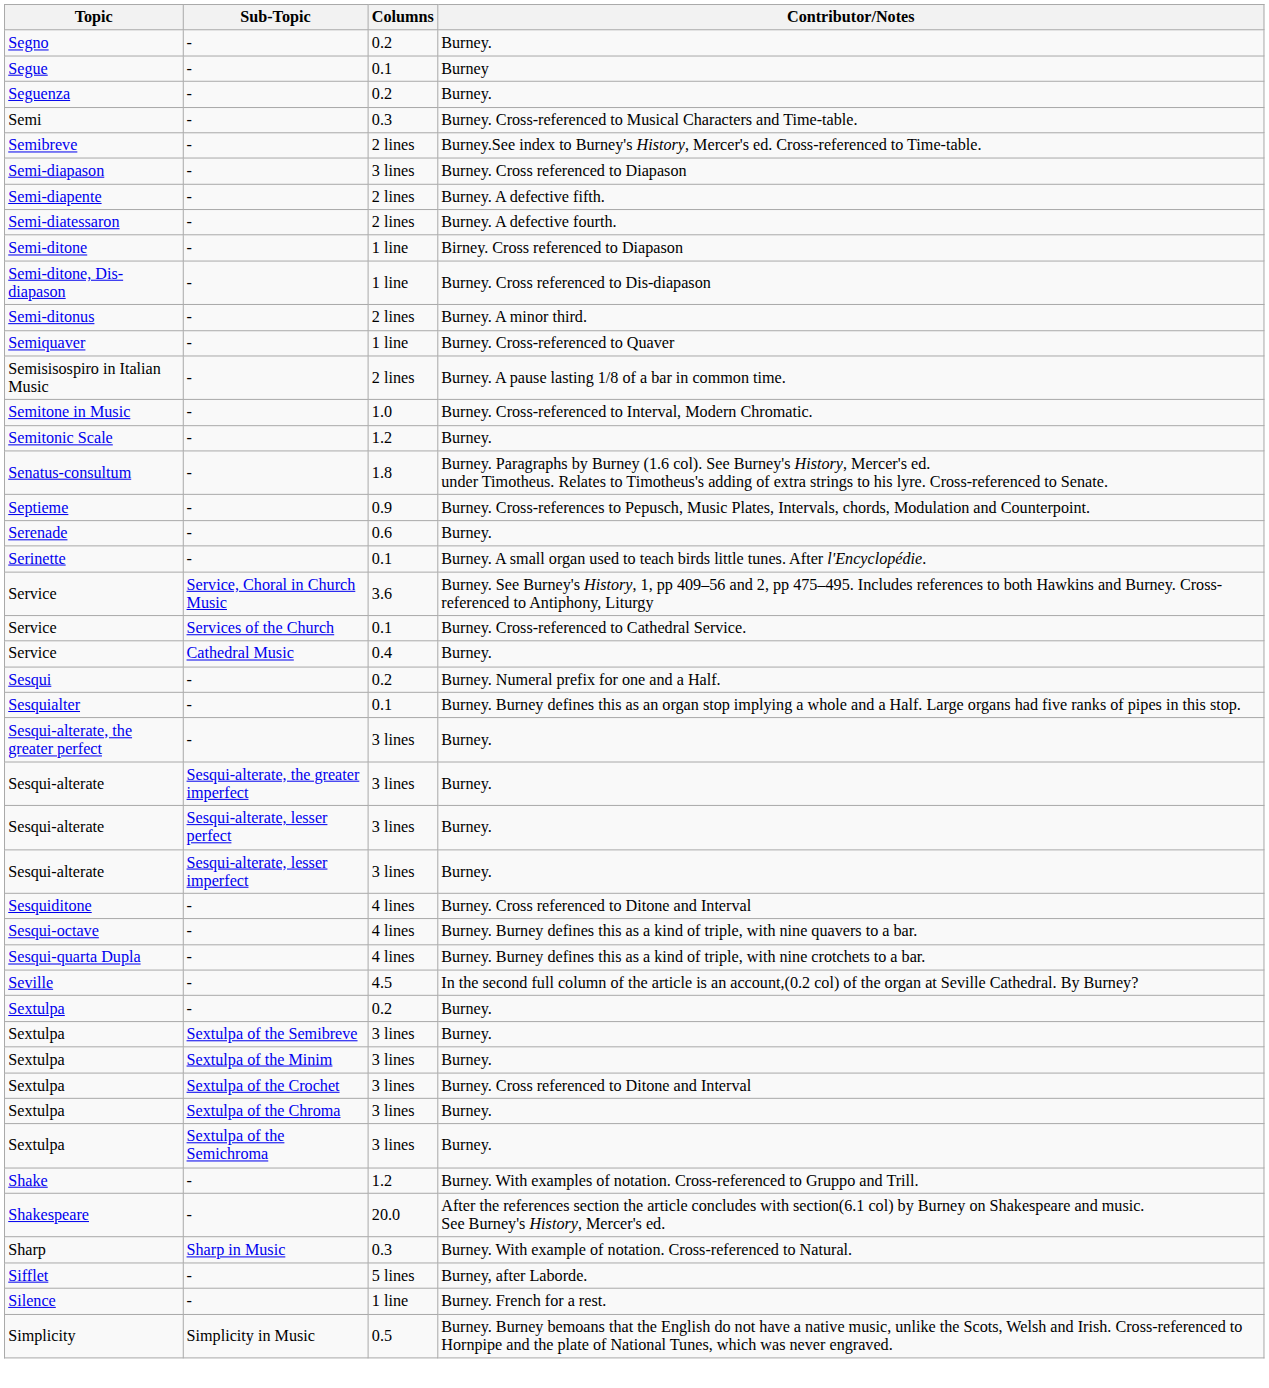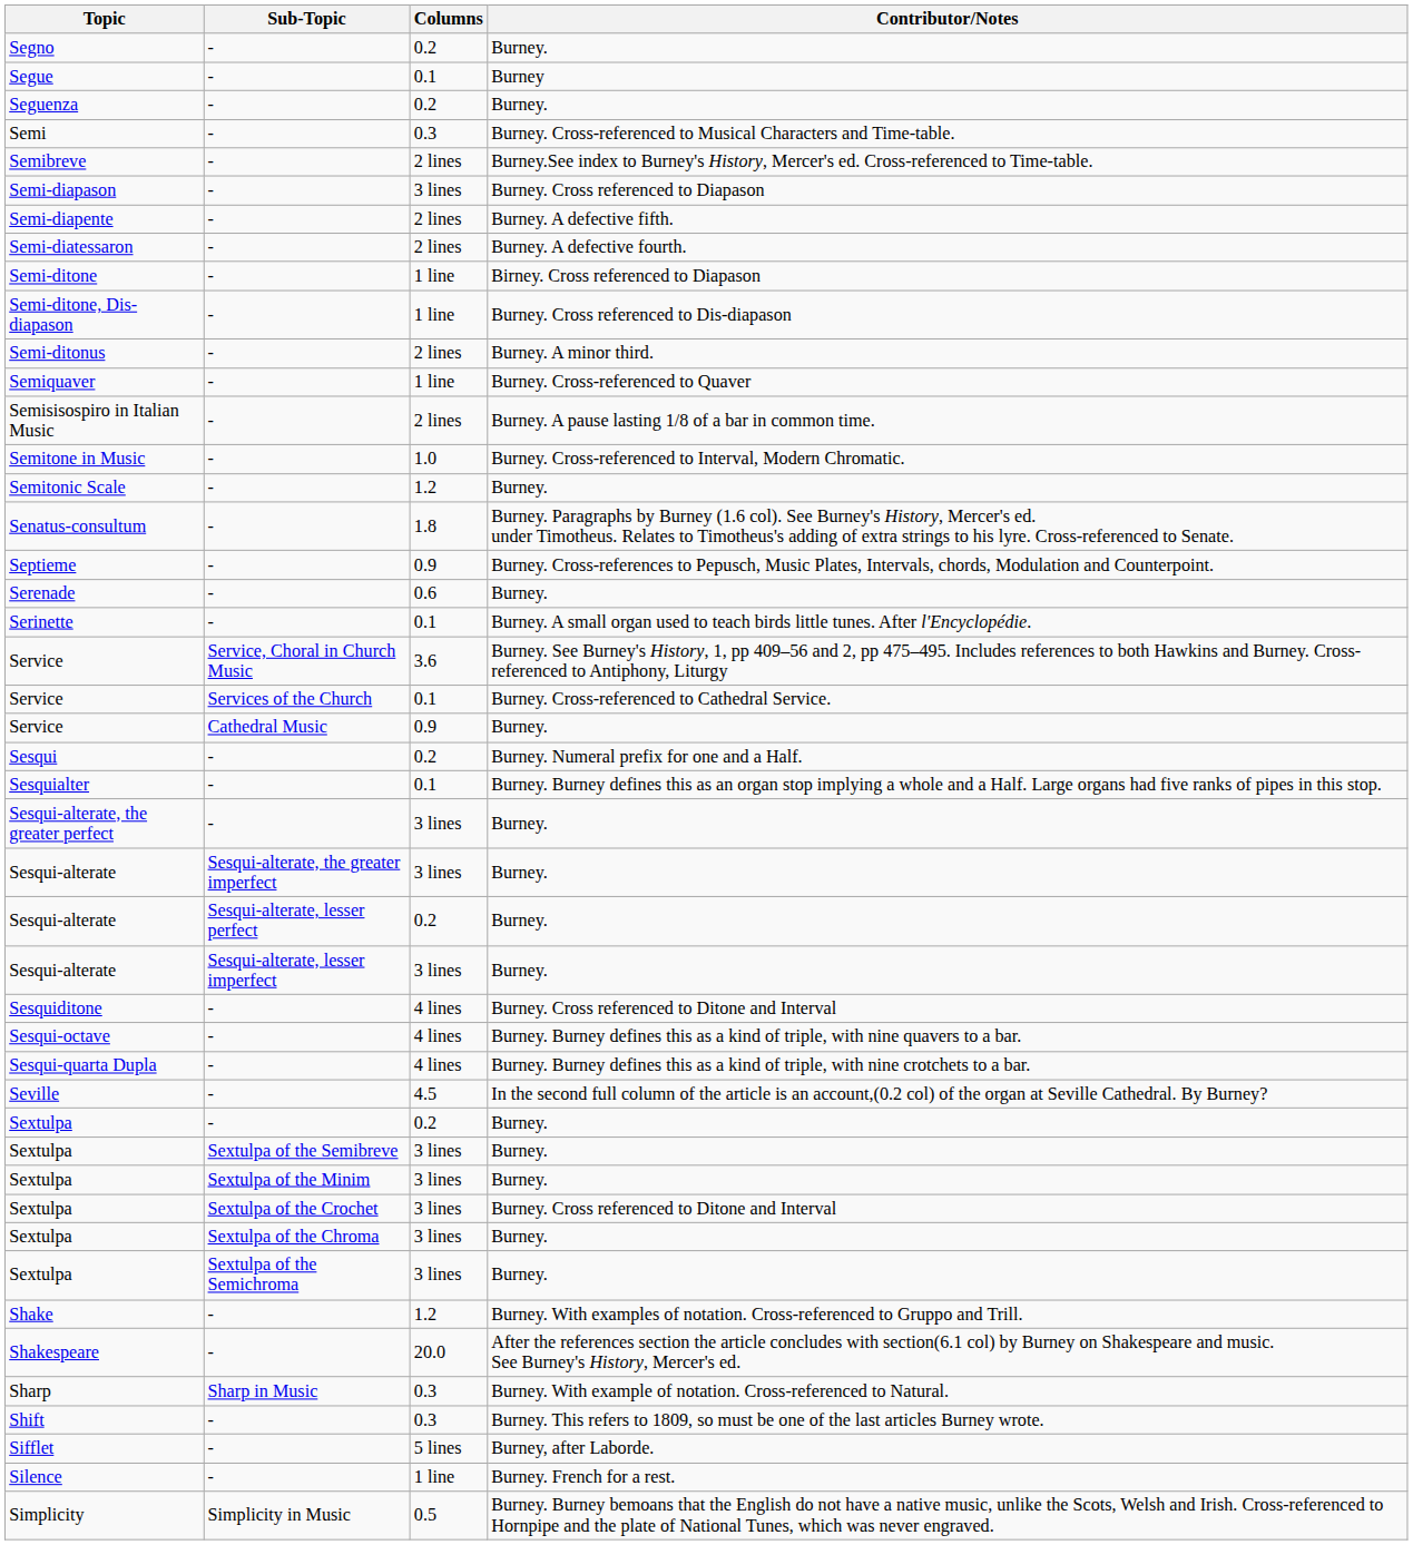Service / Cathedral Music | Columns: 0.4 -> 0.9
Sesqui-alterate / Sesqui-alterate, lesser perfect | Columns: 3 lines -> 0.2
+ row: Shift | - | 0.3 | Burney. This refers to 1809, so must be one of the last articles Burney wrote.
